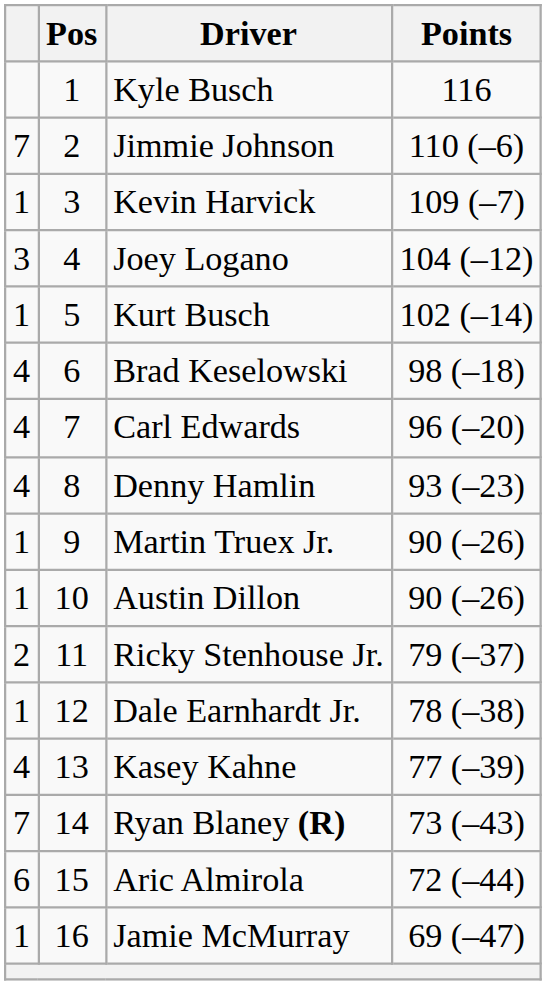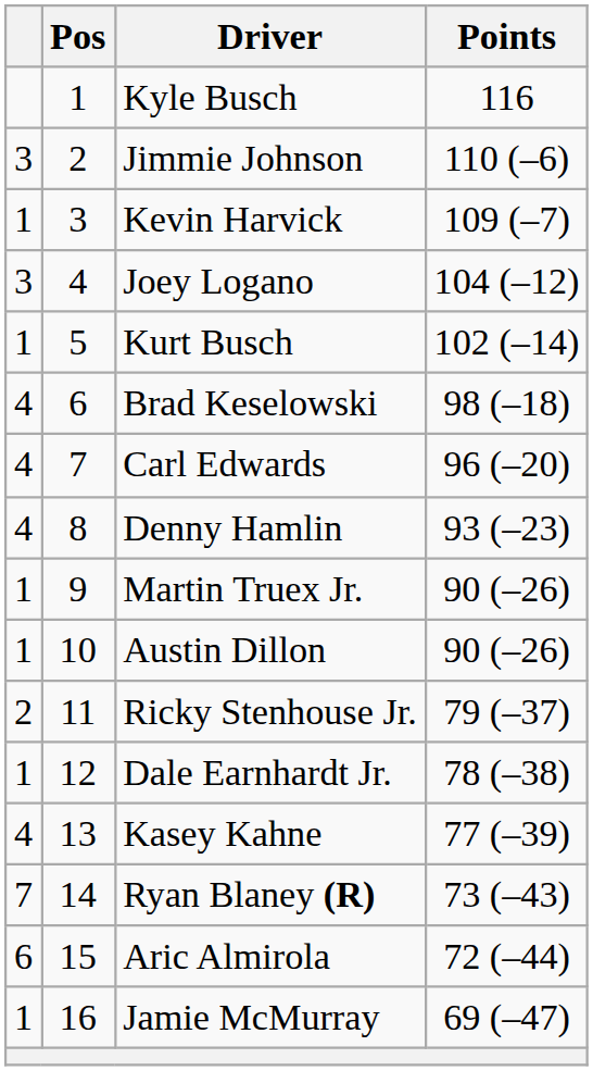Jimmie Johnson | column 1: 7 -> 3
